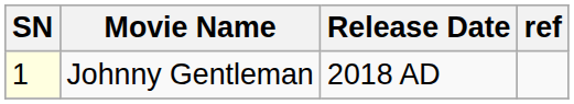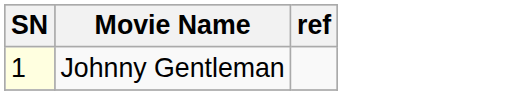- column: Release Date | 2018 AD
